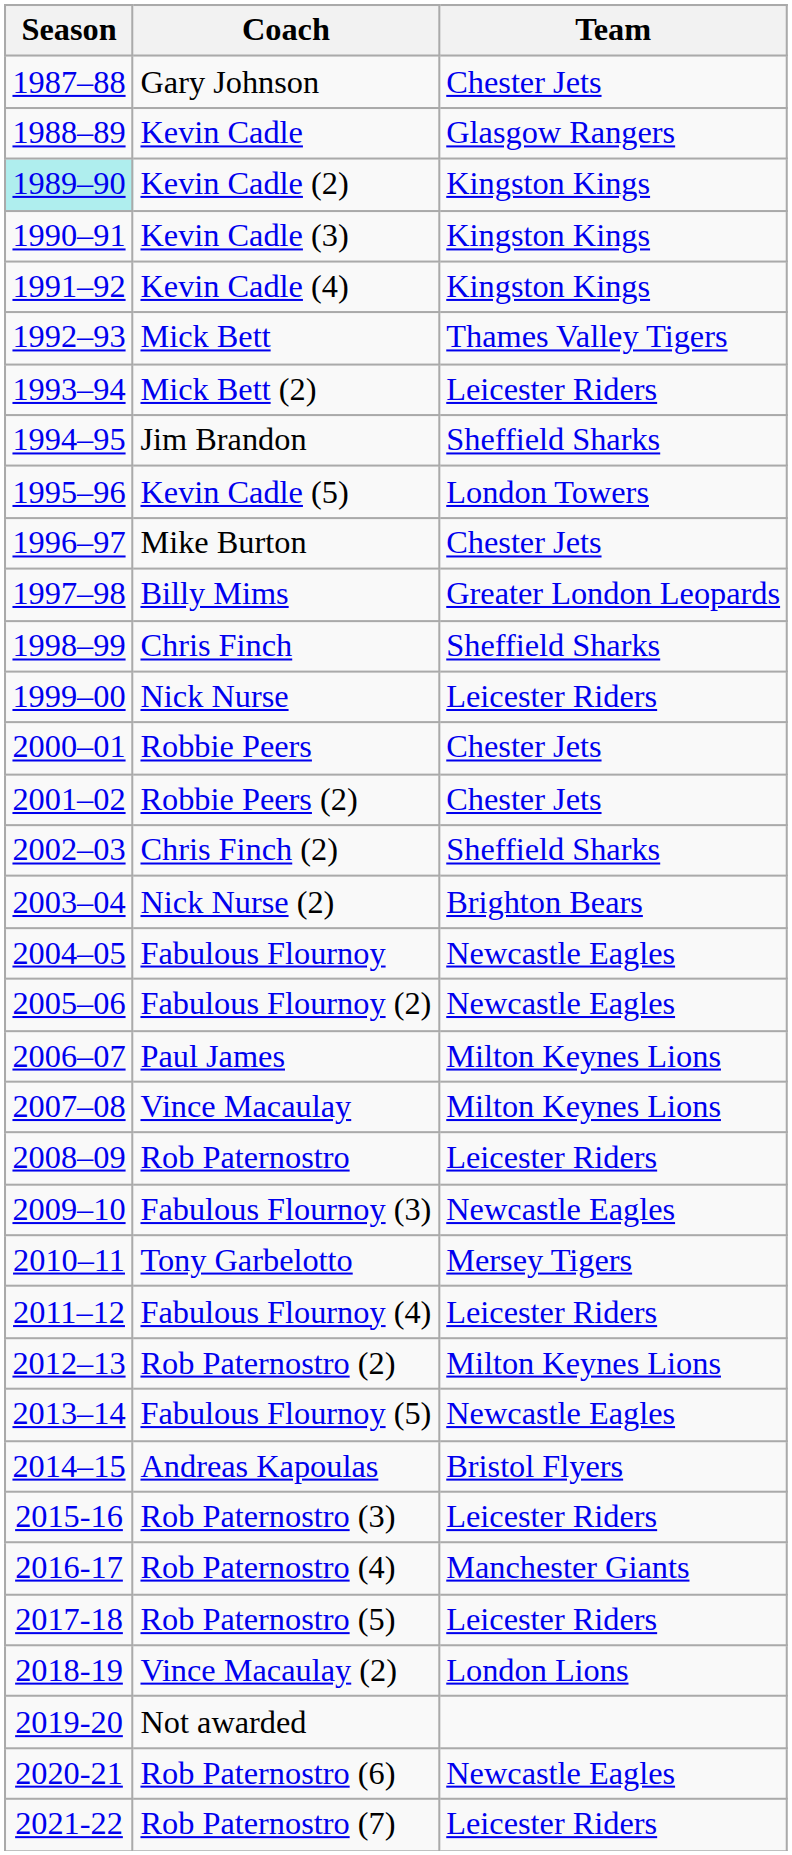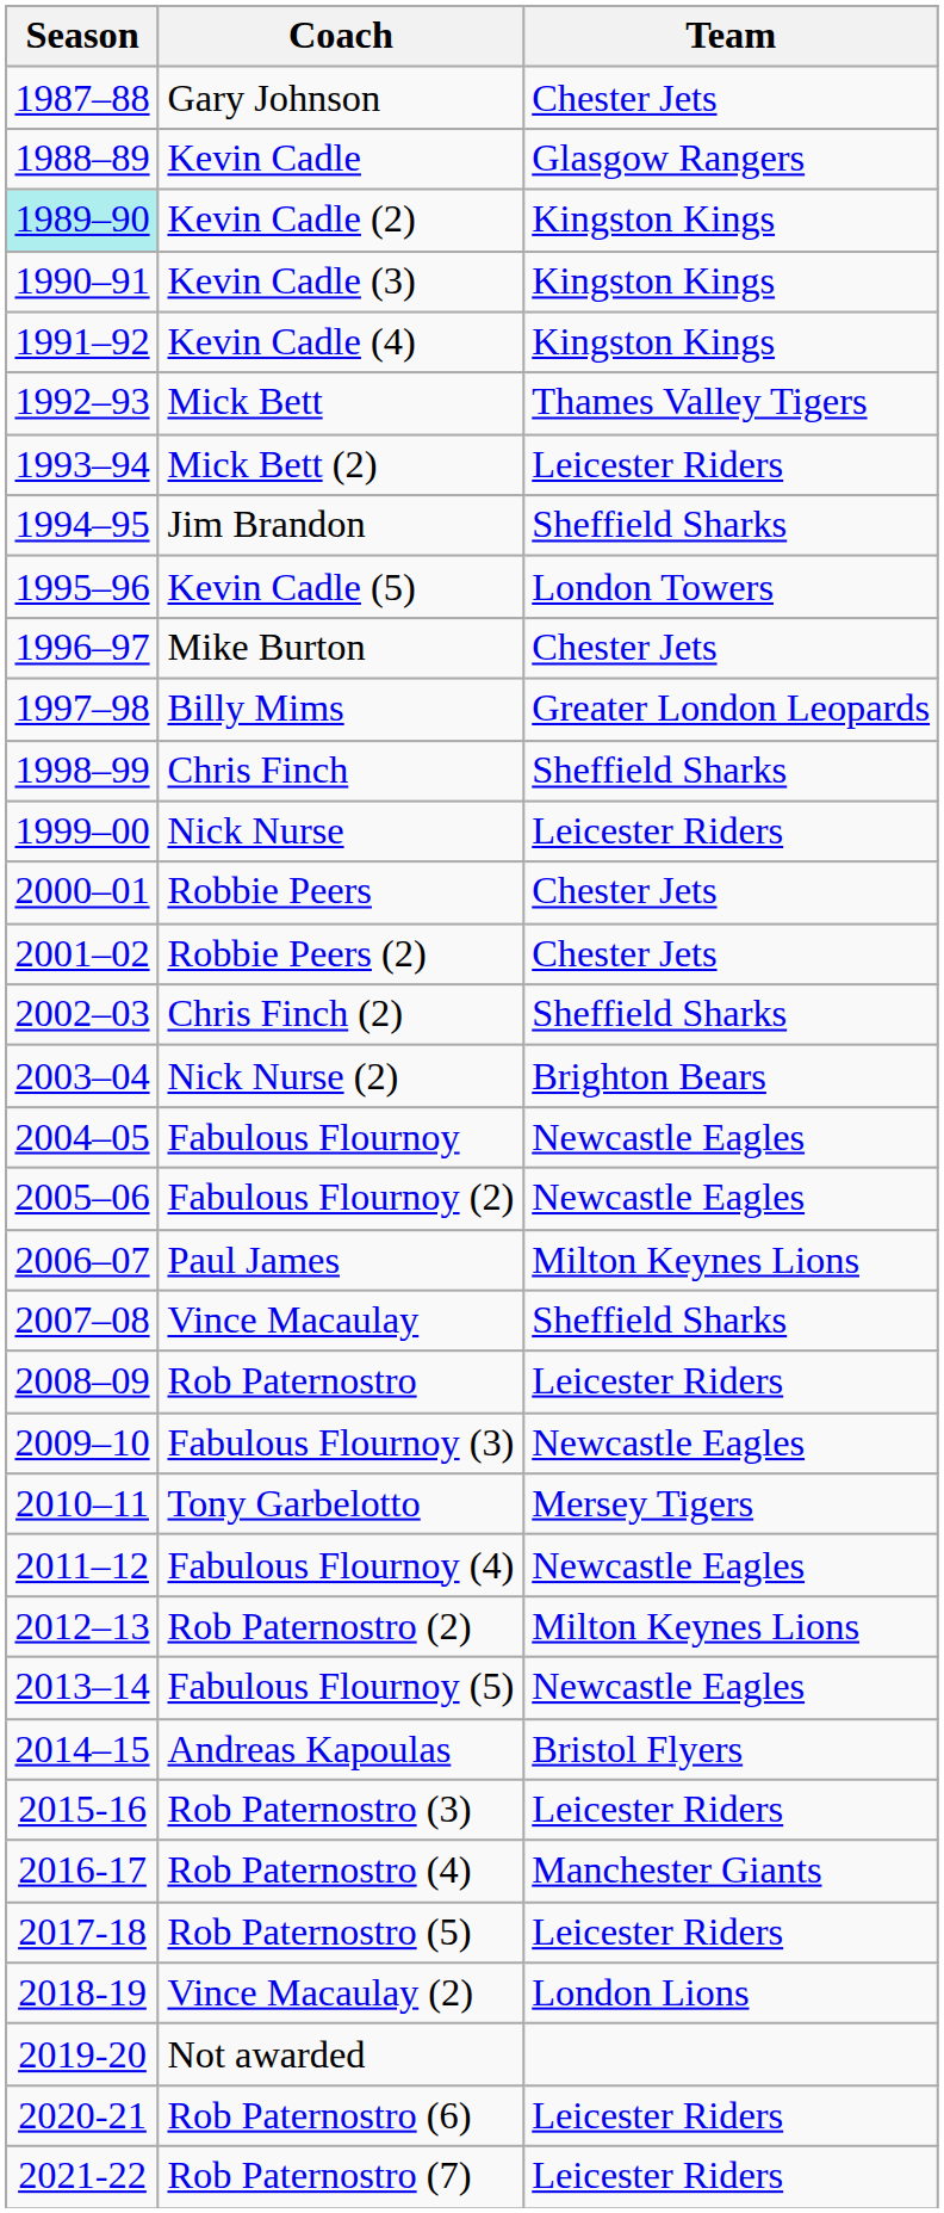Vince Macaulay | Team: Milton Keynes Lions -> Sheffield Sharks
Fabulous Flournoy (4) | Team: Leicester Riders -> Newcastle Eagles
Rob Paternostro (6) | Team: Newcastle Eagles -> Leicester Riders
